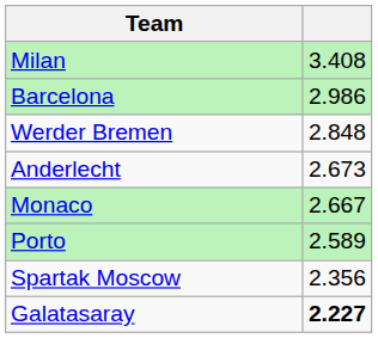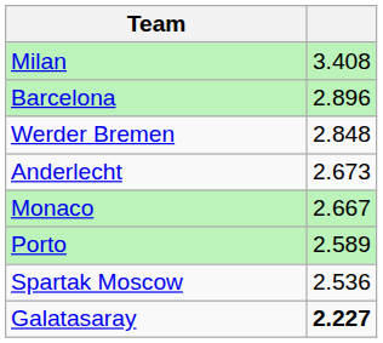Barcelona | column 2: 2.986 -> 2.896
Spartak Moscow | column 2: 2.356 -> 2.536
